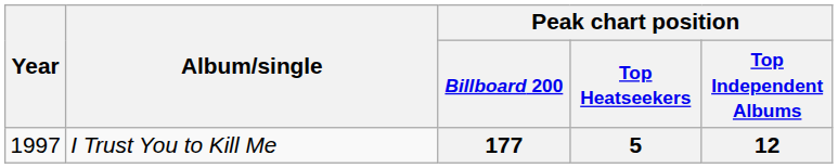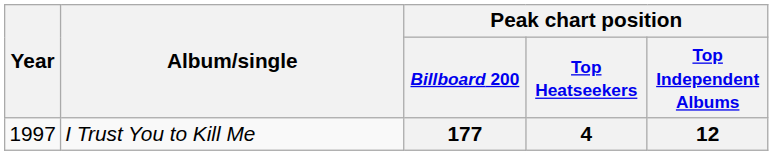177 | Peak chart position / Top Heatseekers: 5 -> 4
